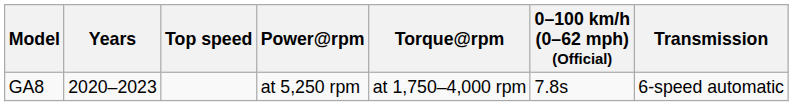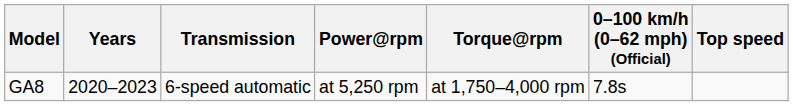columns swapped: Transmission <-> Top speed
